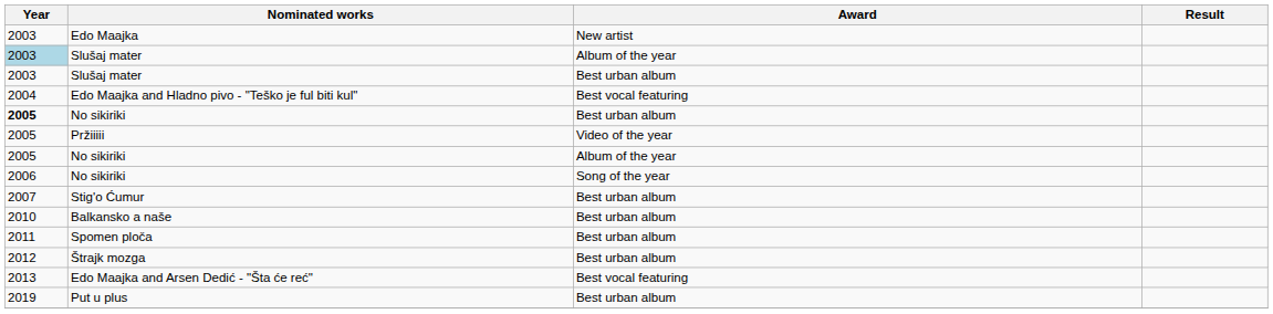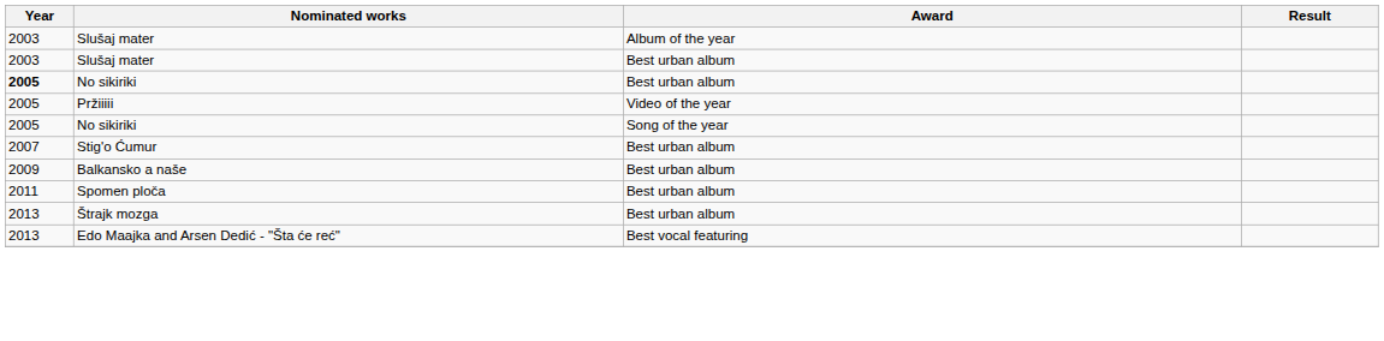- row: 2003 | Edo Maajka | New artist
Slušaj mater / Album of the year | Year: lightblue background -> no background
- row: 2004 | Edo Maajka and Hladno pivo - "Teško je ful biti kul" | Best vocal featuring
- row: 2005 | No sikiriki | Album of the year
No sikiriki / Song of the year | Year: 2006 -> 2005
Balkansko a naše | Year: 2010 -> 2009
Štrajk mozga | Year: 2012 -> 2013
- row: 2019 | Put u plus | Best urban album
